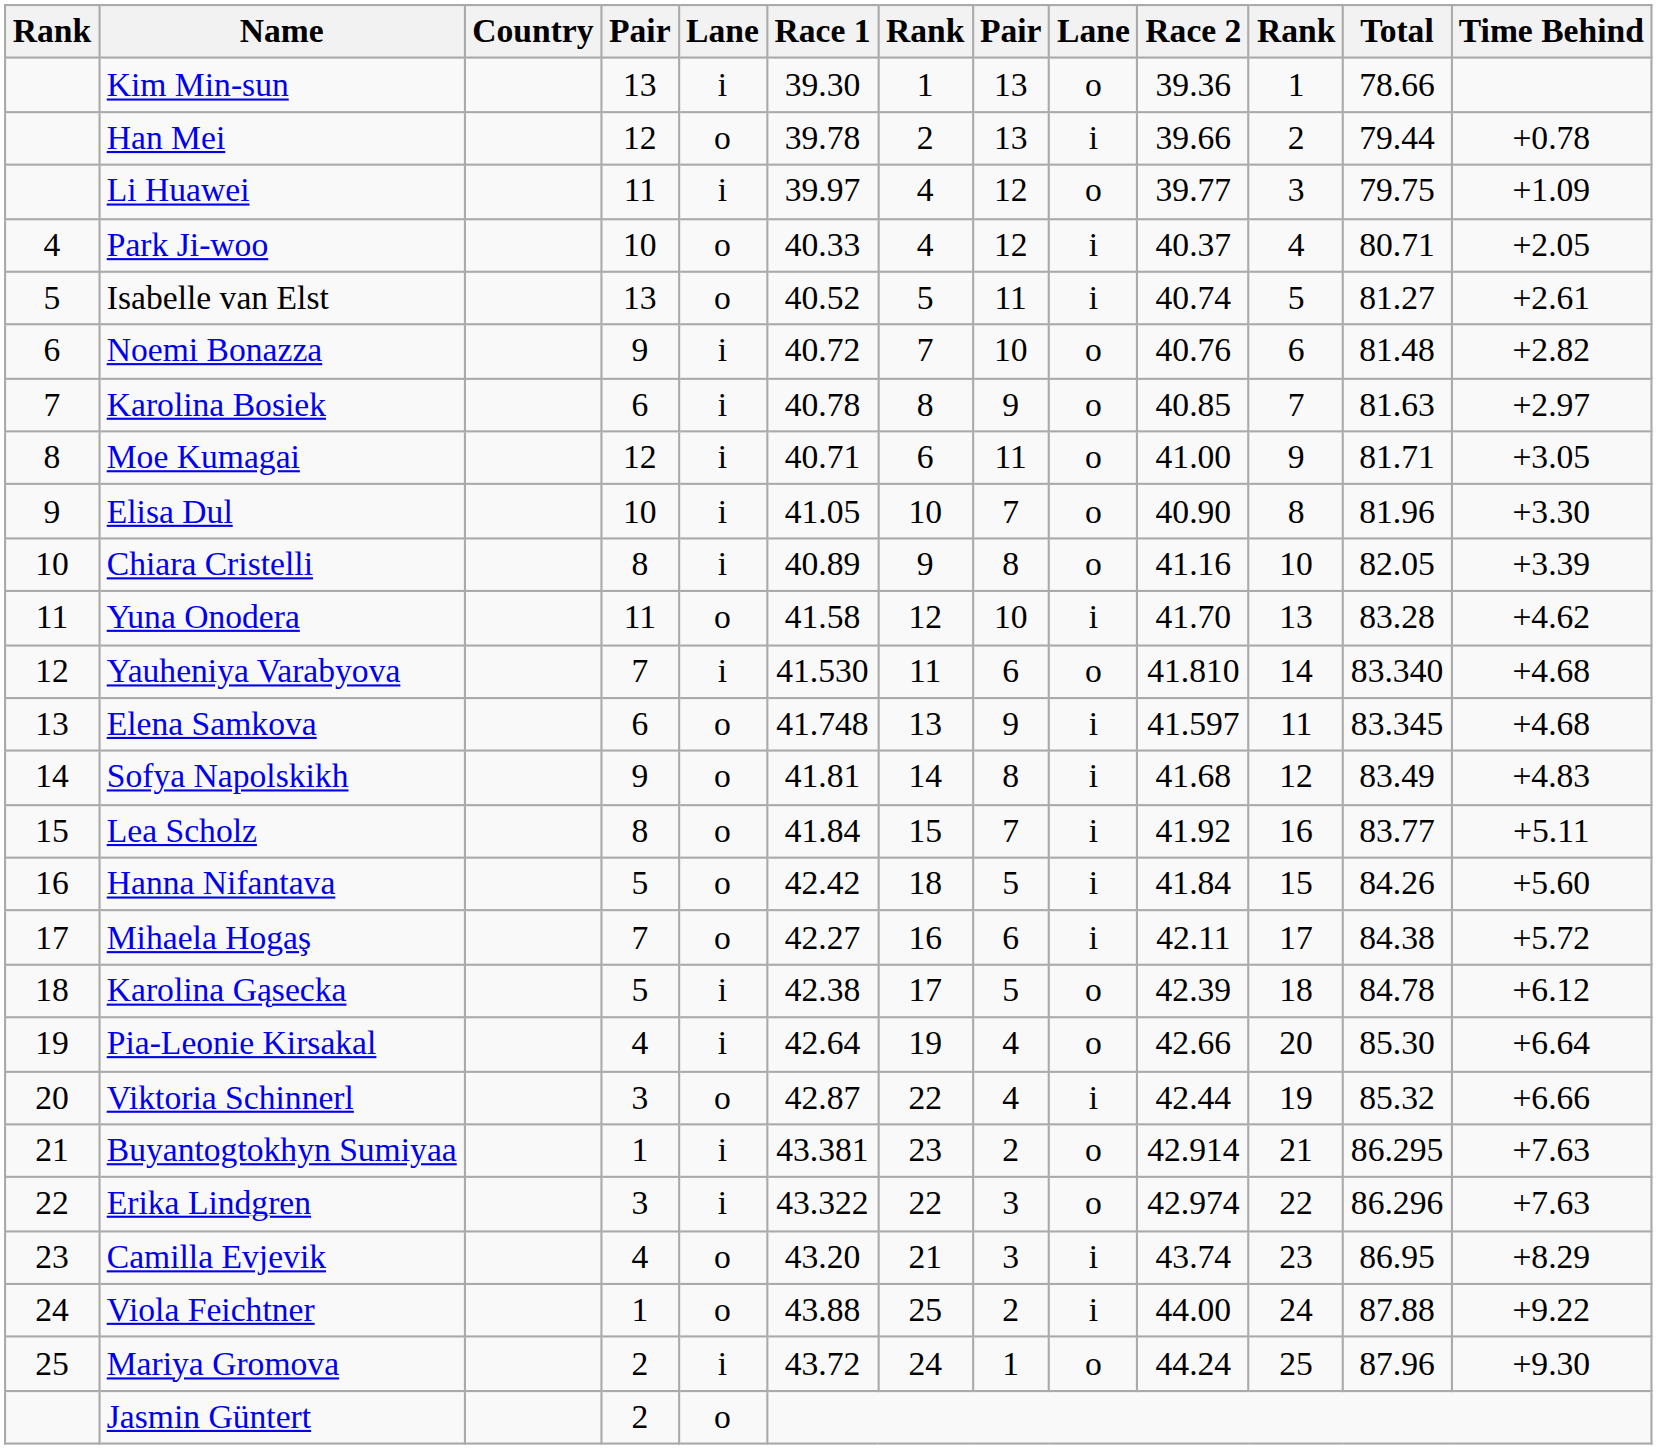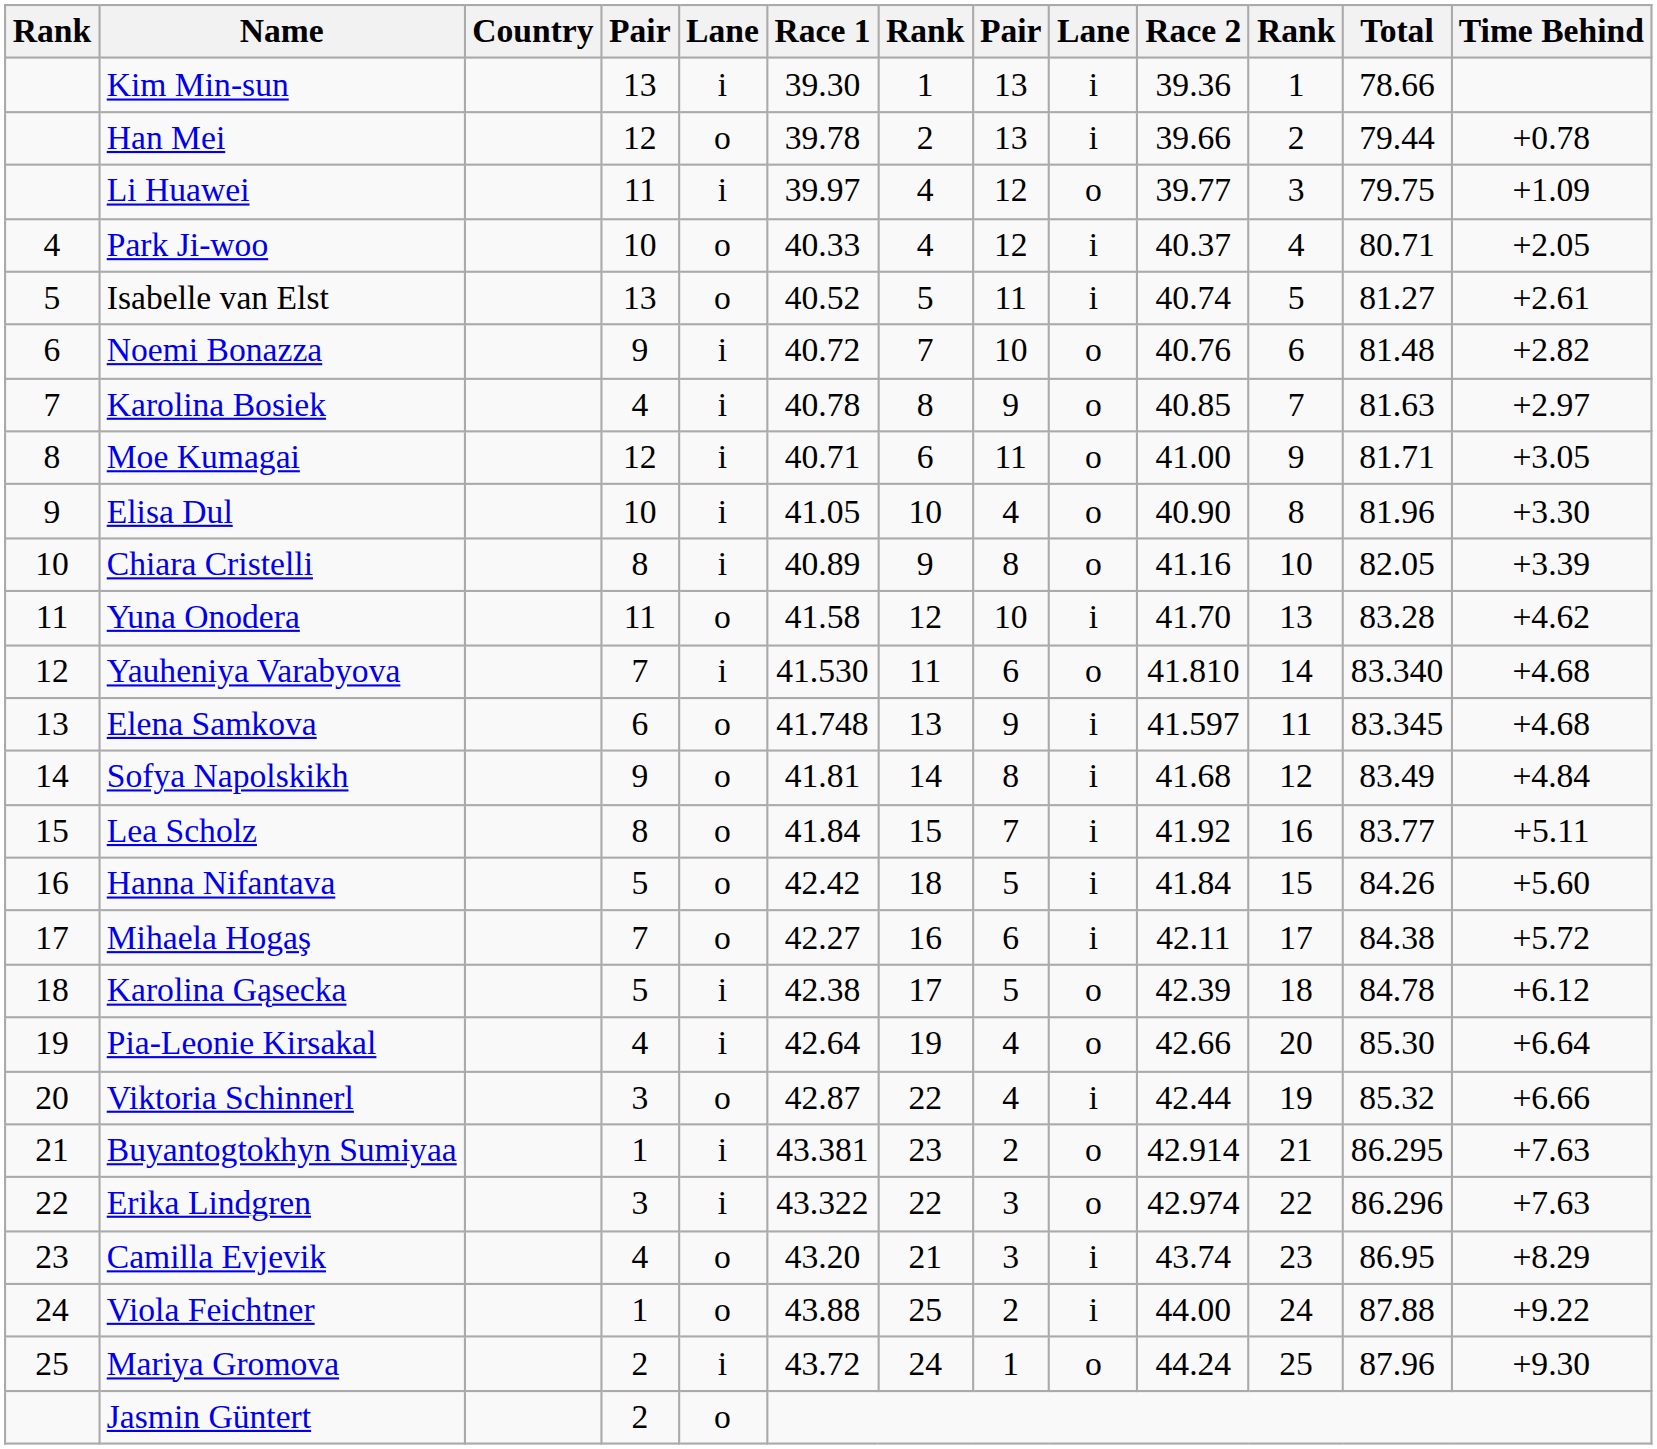Kim Min-sun | column 9: o -> i
Karolina Bosiek | column 4: 6 -> 4
Elisa Dul | column 8: 7 -> 4
Sofya Napolskikh | Time Behind: +4.83 -> +4.84
